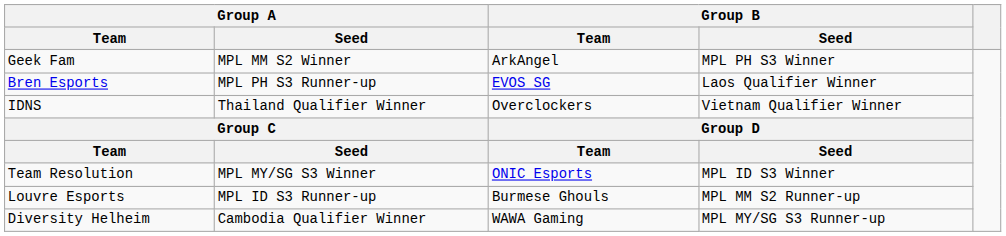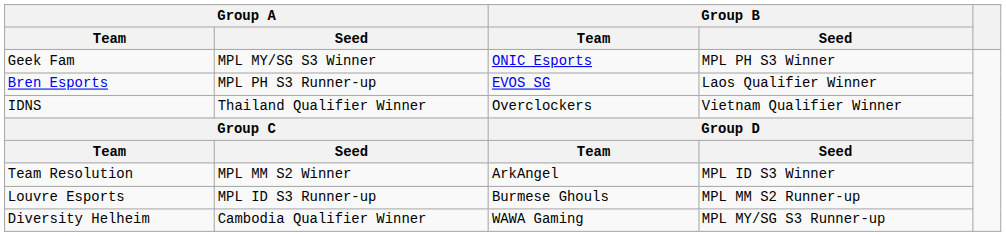Geek Fam | Group A / Seed: MPL MM S2 Winner -> MPL MY/SG S3 Winner
Geek Fam | Group B / Team: ArkAngel -> ONIC Esports
Team Resolution | Group A / Seed: MPL MY/SG S3 Winner -> MPL MM S2 Winner
Team Resolution | Group B / Team: ONIC Esports -> ArkAngel
